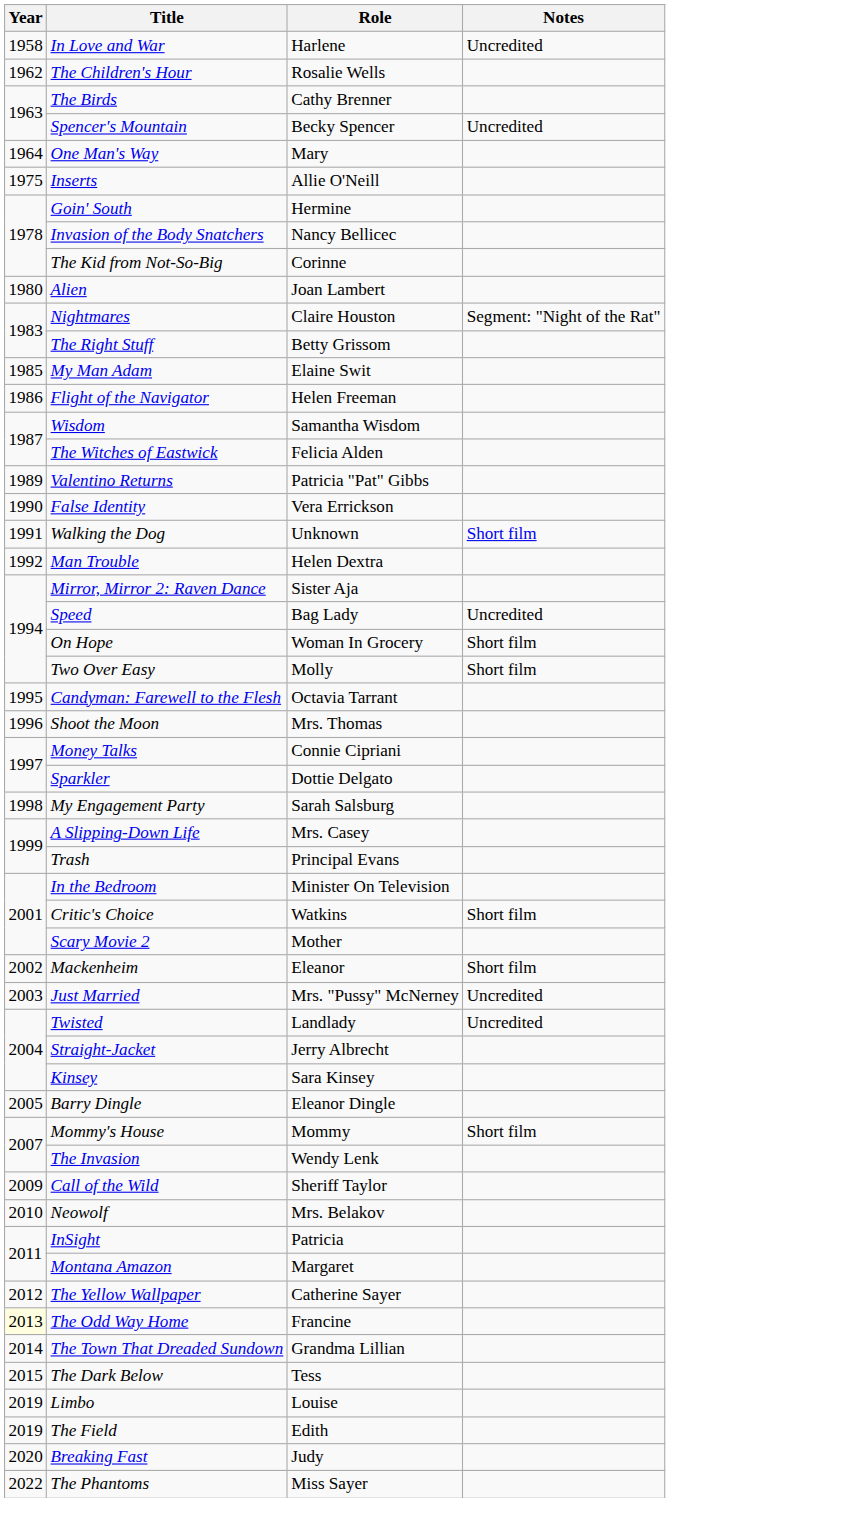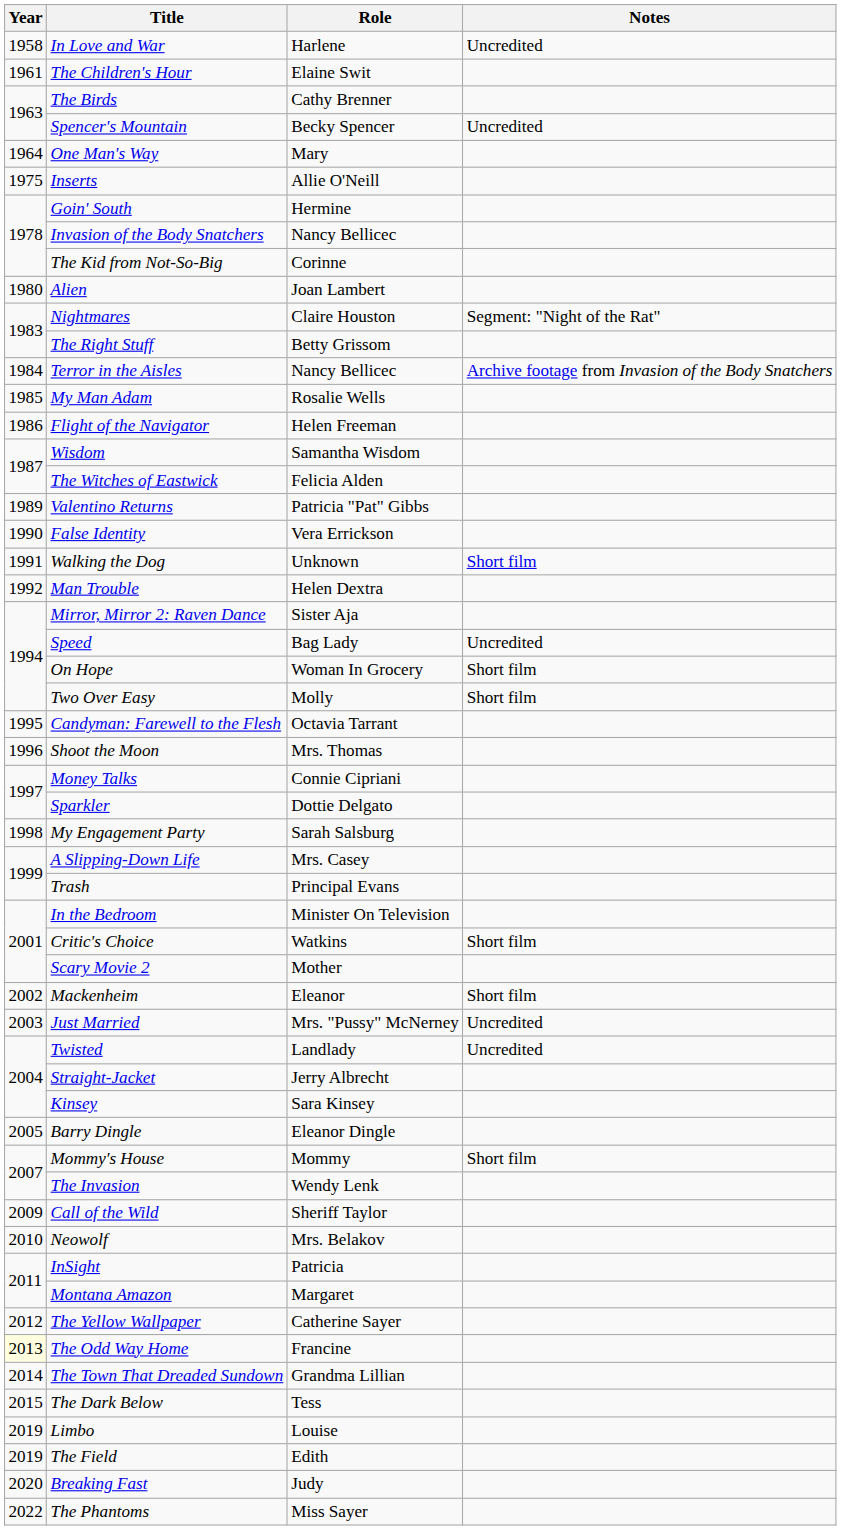The Children's Hour | Year: 1962 -> 1961
The Children's Hour | Role: Rosalie Wells -> Elaine Swit
+ row: 1984 | Terror in the Aisles | Nancy Bellicec | Archive footage from Invasion of the Body Snatchers
My Man Adam | Role: Elaine Swit -> Rosalie Wells
